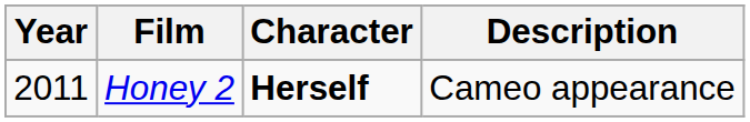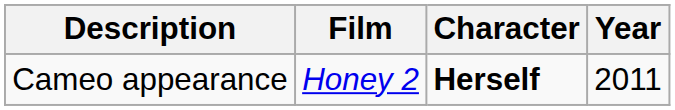columns swapped: Year <-> Description
